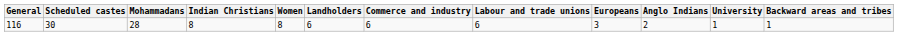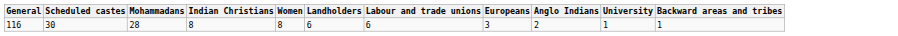- column: Commerce and industry | 6
